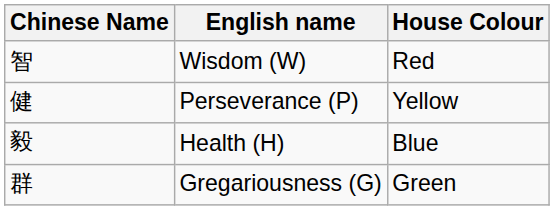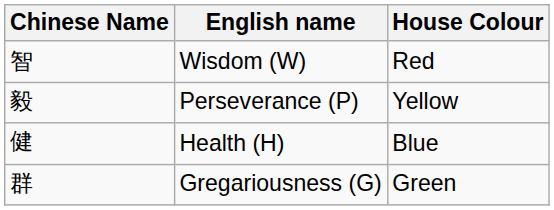Perseverance (P) | Chinese Name: 健 -> 毅
Health (H) | Chinese Name: 毅 -> 健
